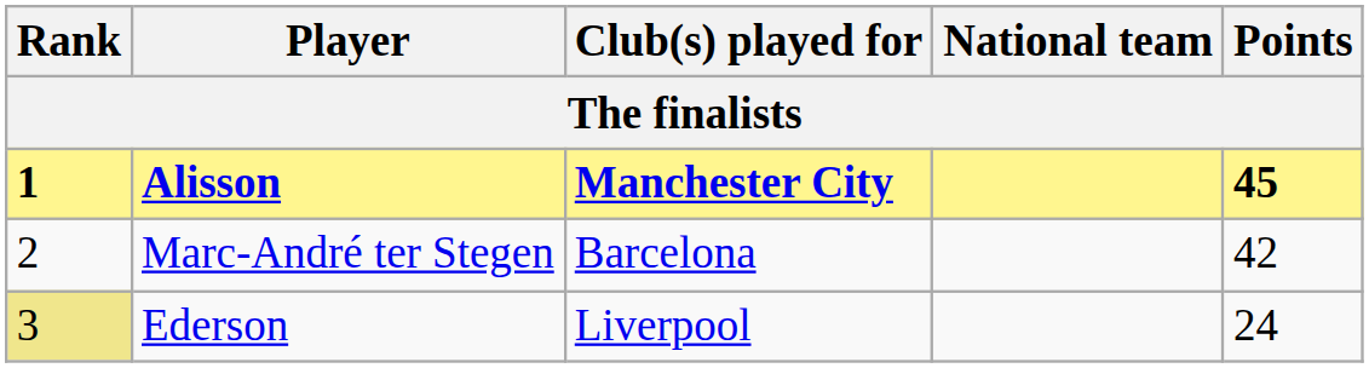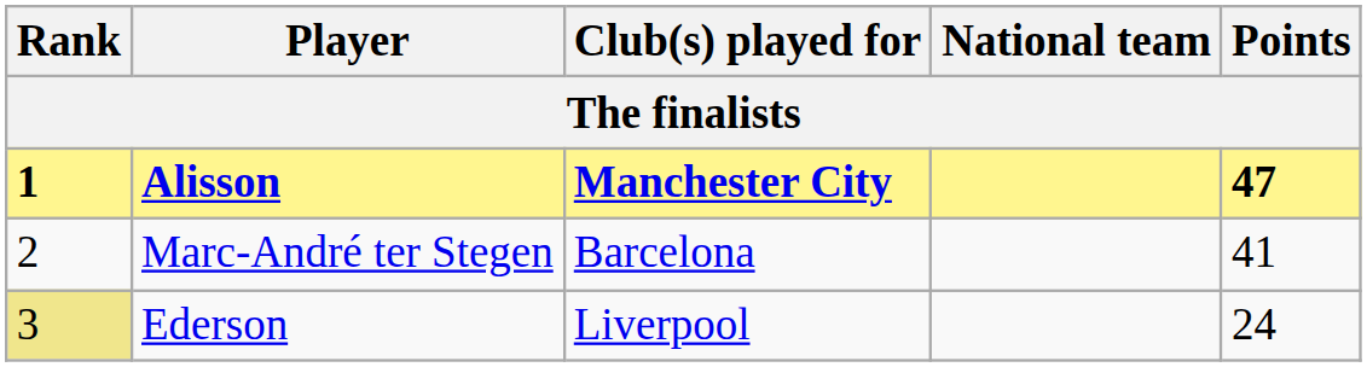Alisson | Points: 45 -> 47
Marc-André ter Stegen | Points: 42 -> 41
